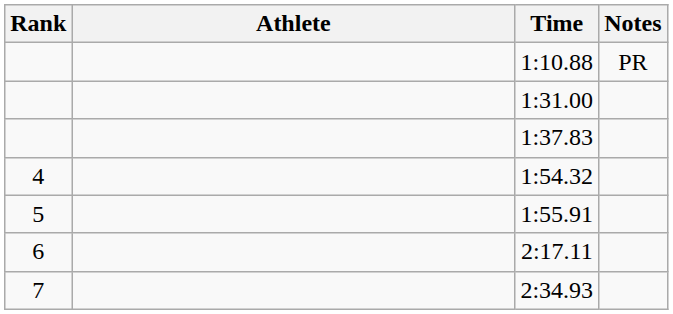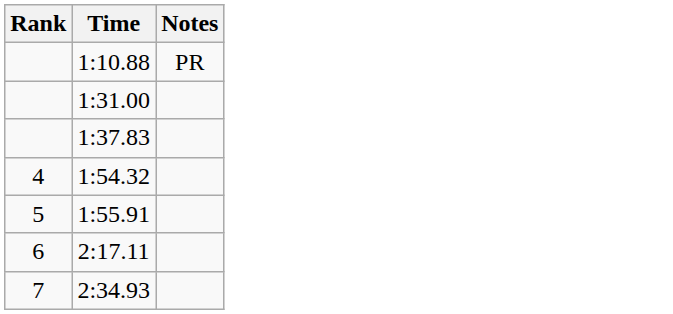- column: Athlete
